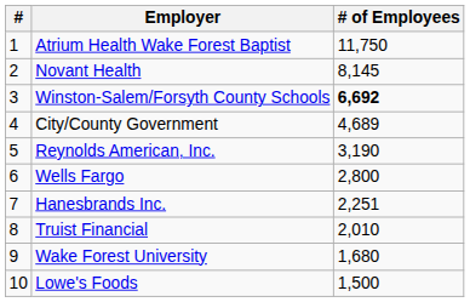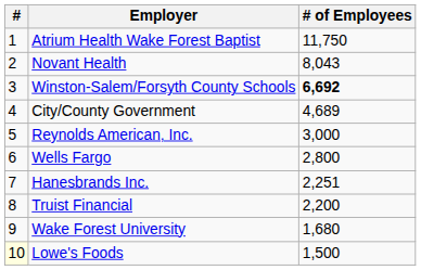Novant Health | # of Employees: 8,145 -> 8,043
Reynolds American, Inc. | # of Employees: 3,190 -> 3,000
Truist Financial | # of Employees: 2,010 -> 2,200
Lowe's Foods | #: no background -> lightyellow background
